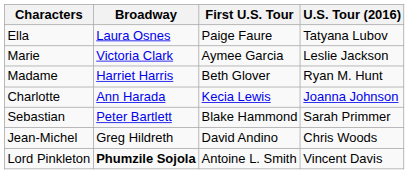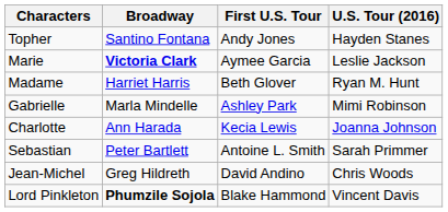- row: Ella | Laura Osnes | Paige Faure | Tatyana Lubov
+ row: Topher | Santino Fontana | Andy Jones | Hayden Stanes
Marie | Broadway: normal -> bold
+ row: Gabrielle | Marla Mindelle | Ashley Park | Mimi Robinson
Sebastian | First U.S. Tour: Blake Hammond -> Antoine L. Smith
Lord Pinkleton | First U.S. Tour: Antoine L. Smith -> Blake Hammond
